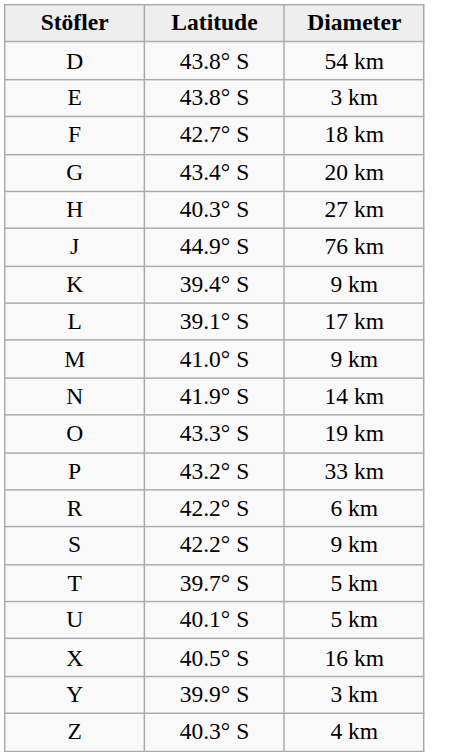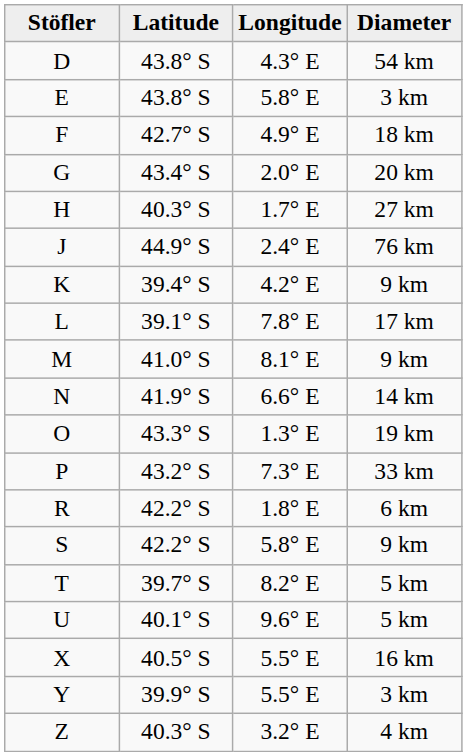+ column: Longitude | 4.3° E | 5.8° E | 4.9° E | 2.0° E | 1.7° E | 2.4° E | 4.2° E | 7.8° E | 8.1° E | 6.6° E | 1.3° E | 7.3° E | 1.8° E | 5.8° E | 8.2° E | 9.6° E | 5.5° E | 5.5° E | 3.2° E
